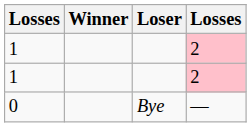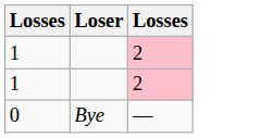- column: Winner
